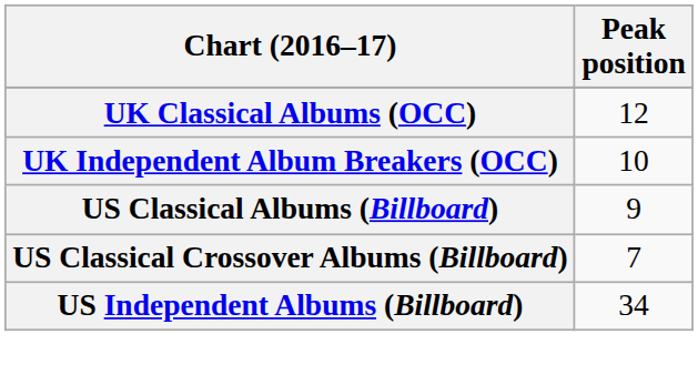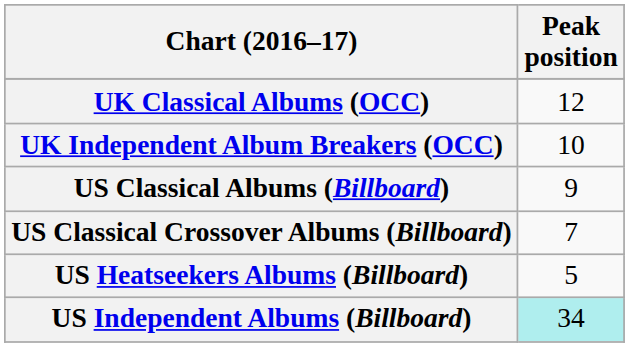+ row: US Heatseekers Albums (Billboard) | 5
US Independent Albums (Billboard) | Peak position: no background -> paleturquoise background
